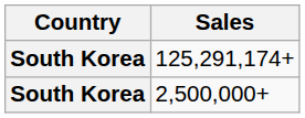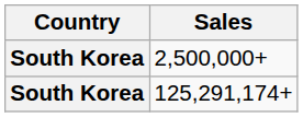rows swapped: 2,500,000+ <-> 125,291,174+
